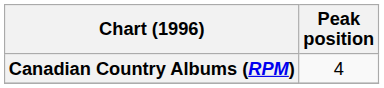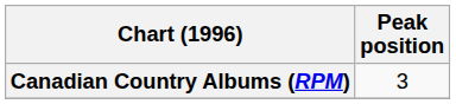Canadian Country Albums (RPM) | Peak position: 4 -> 3
